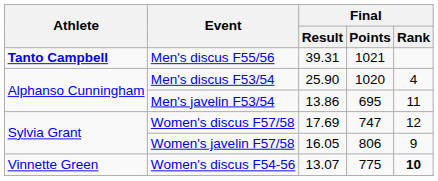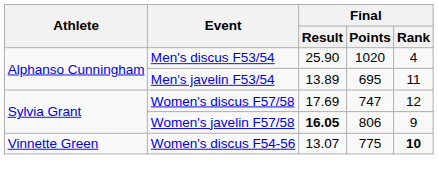- row: Tanto Campbell | Men's discus F55/56 | 39.31 | 1021
Men's javelin F53/54 | Final / Result: 13.86 -> 13.89
Women's javelin F57/58 | Final / Result: normal -> bold
